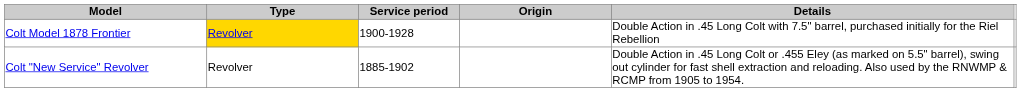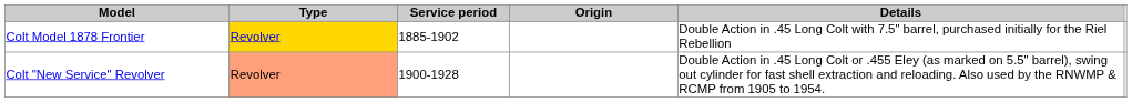Colt Model 1878 Frontier | Service period: 1900-1928 -> 1885-1902
Colt "New Service" Revolver | Type: no background -> lightsalmon background
Colt "New Service" Revolver | Service period: 1885-1902 -> 1900-1928
